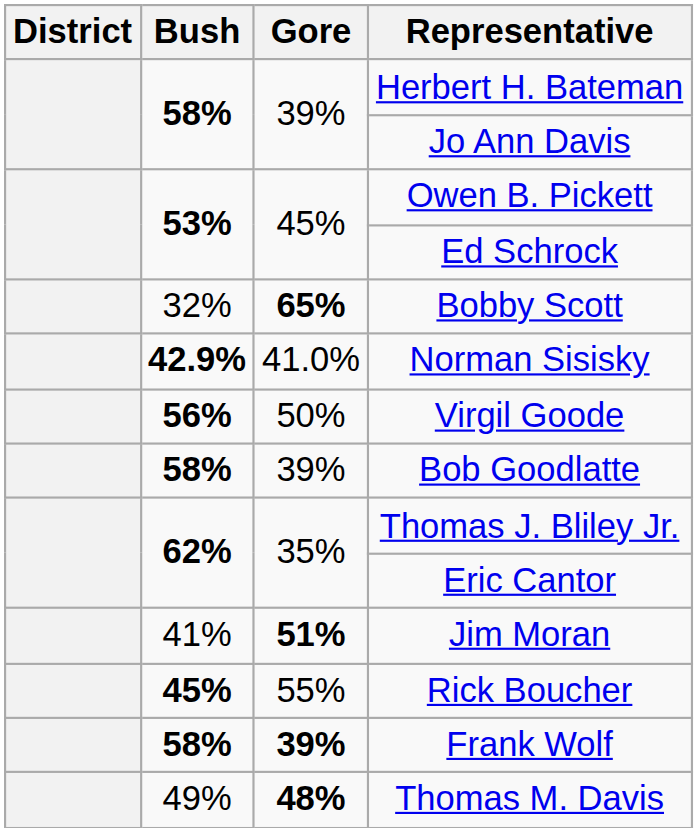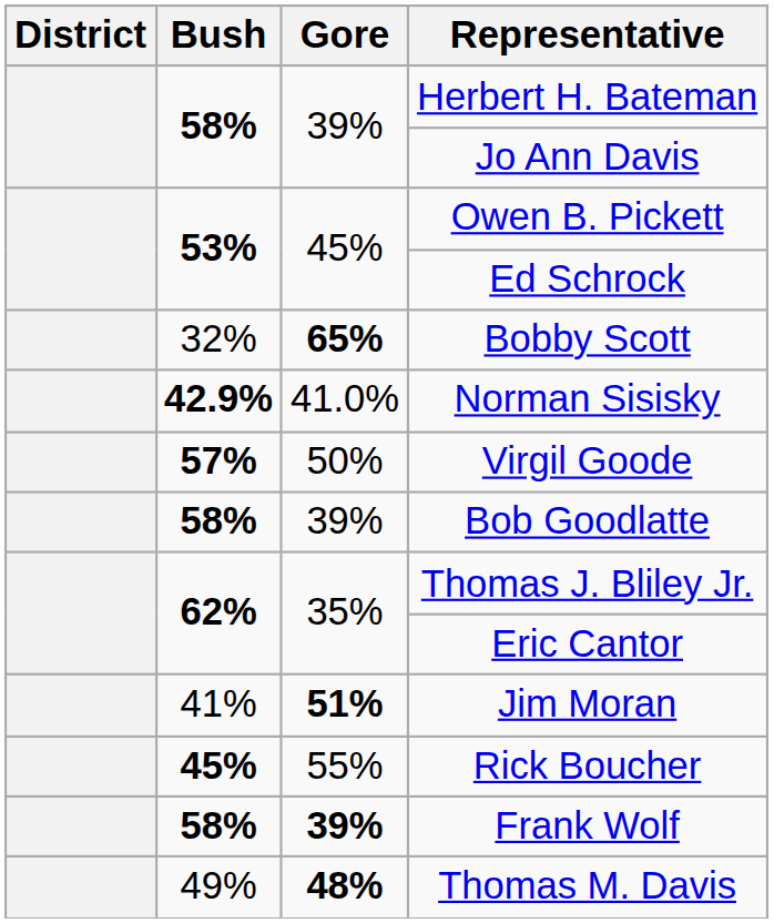Virgil Goode | Bush: 56% -> 57%
